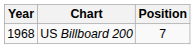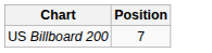- column: Year | 1968
